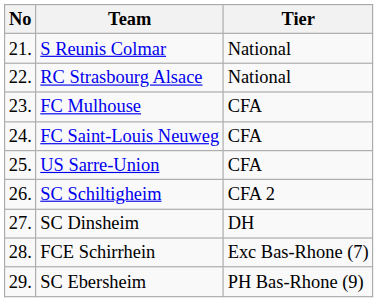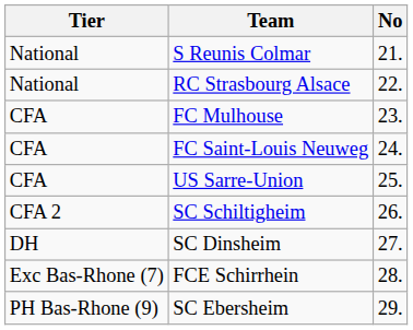columns swapped: No <-> Tier
